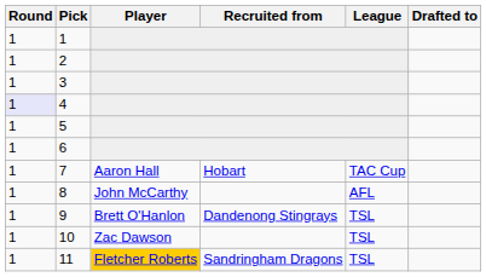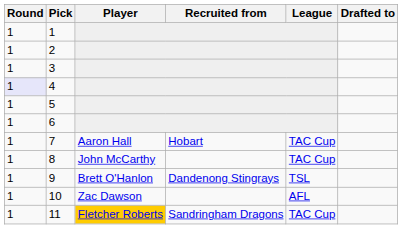8 | League: AFL -> TAC Cup
10 | League: TSL -> AFL
11 | League: TSL -> TAC Cup
